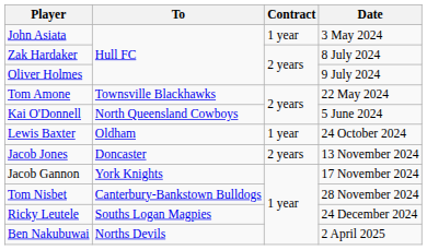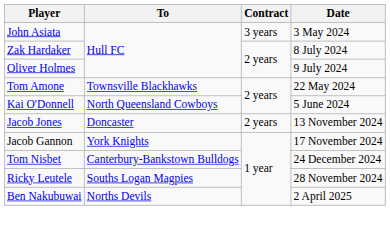John Asiata | Contract: 1 year -> 3 years
- row: Lewis Baxter | Oldham | 1 year | 24 October 2024
Tom Nisbet | Date: 28 November 2024 -> 24 December 2024
Ricky Leutele | Date: 24 December 2024 -> 28 November 2024
